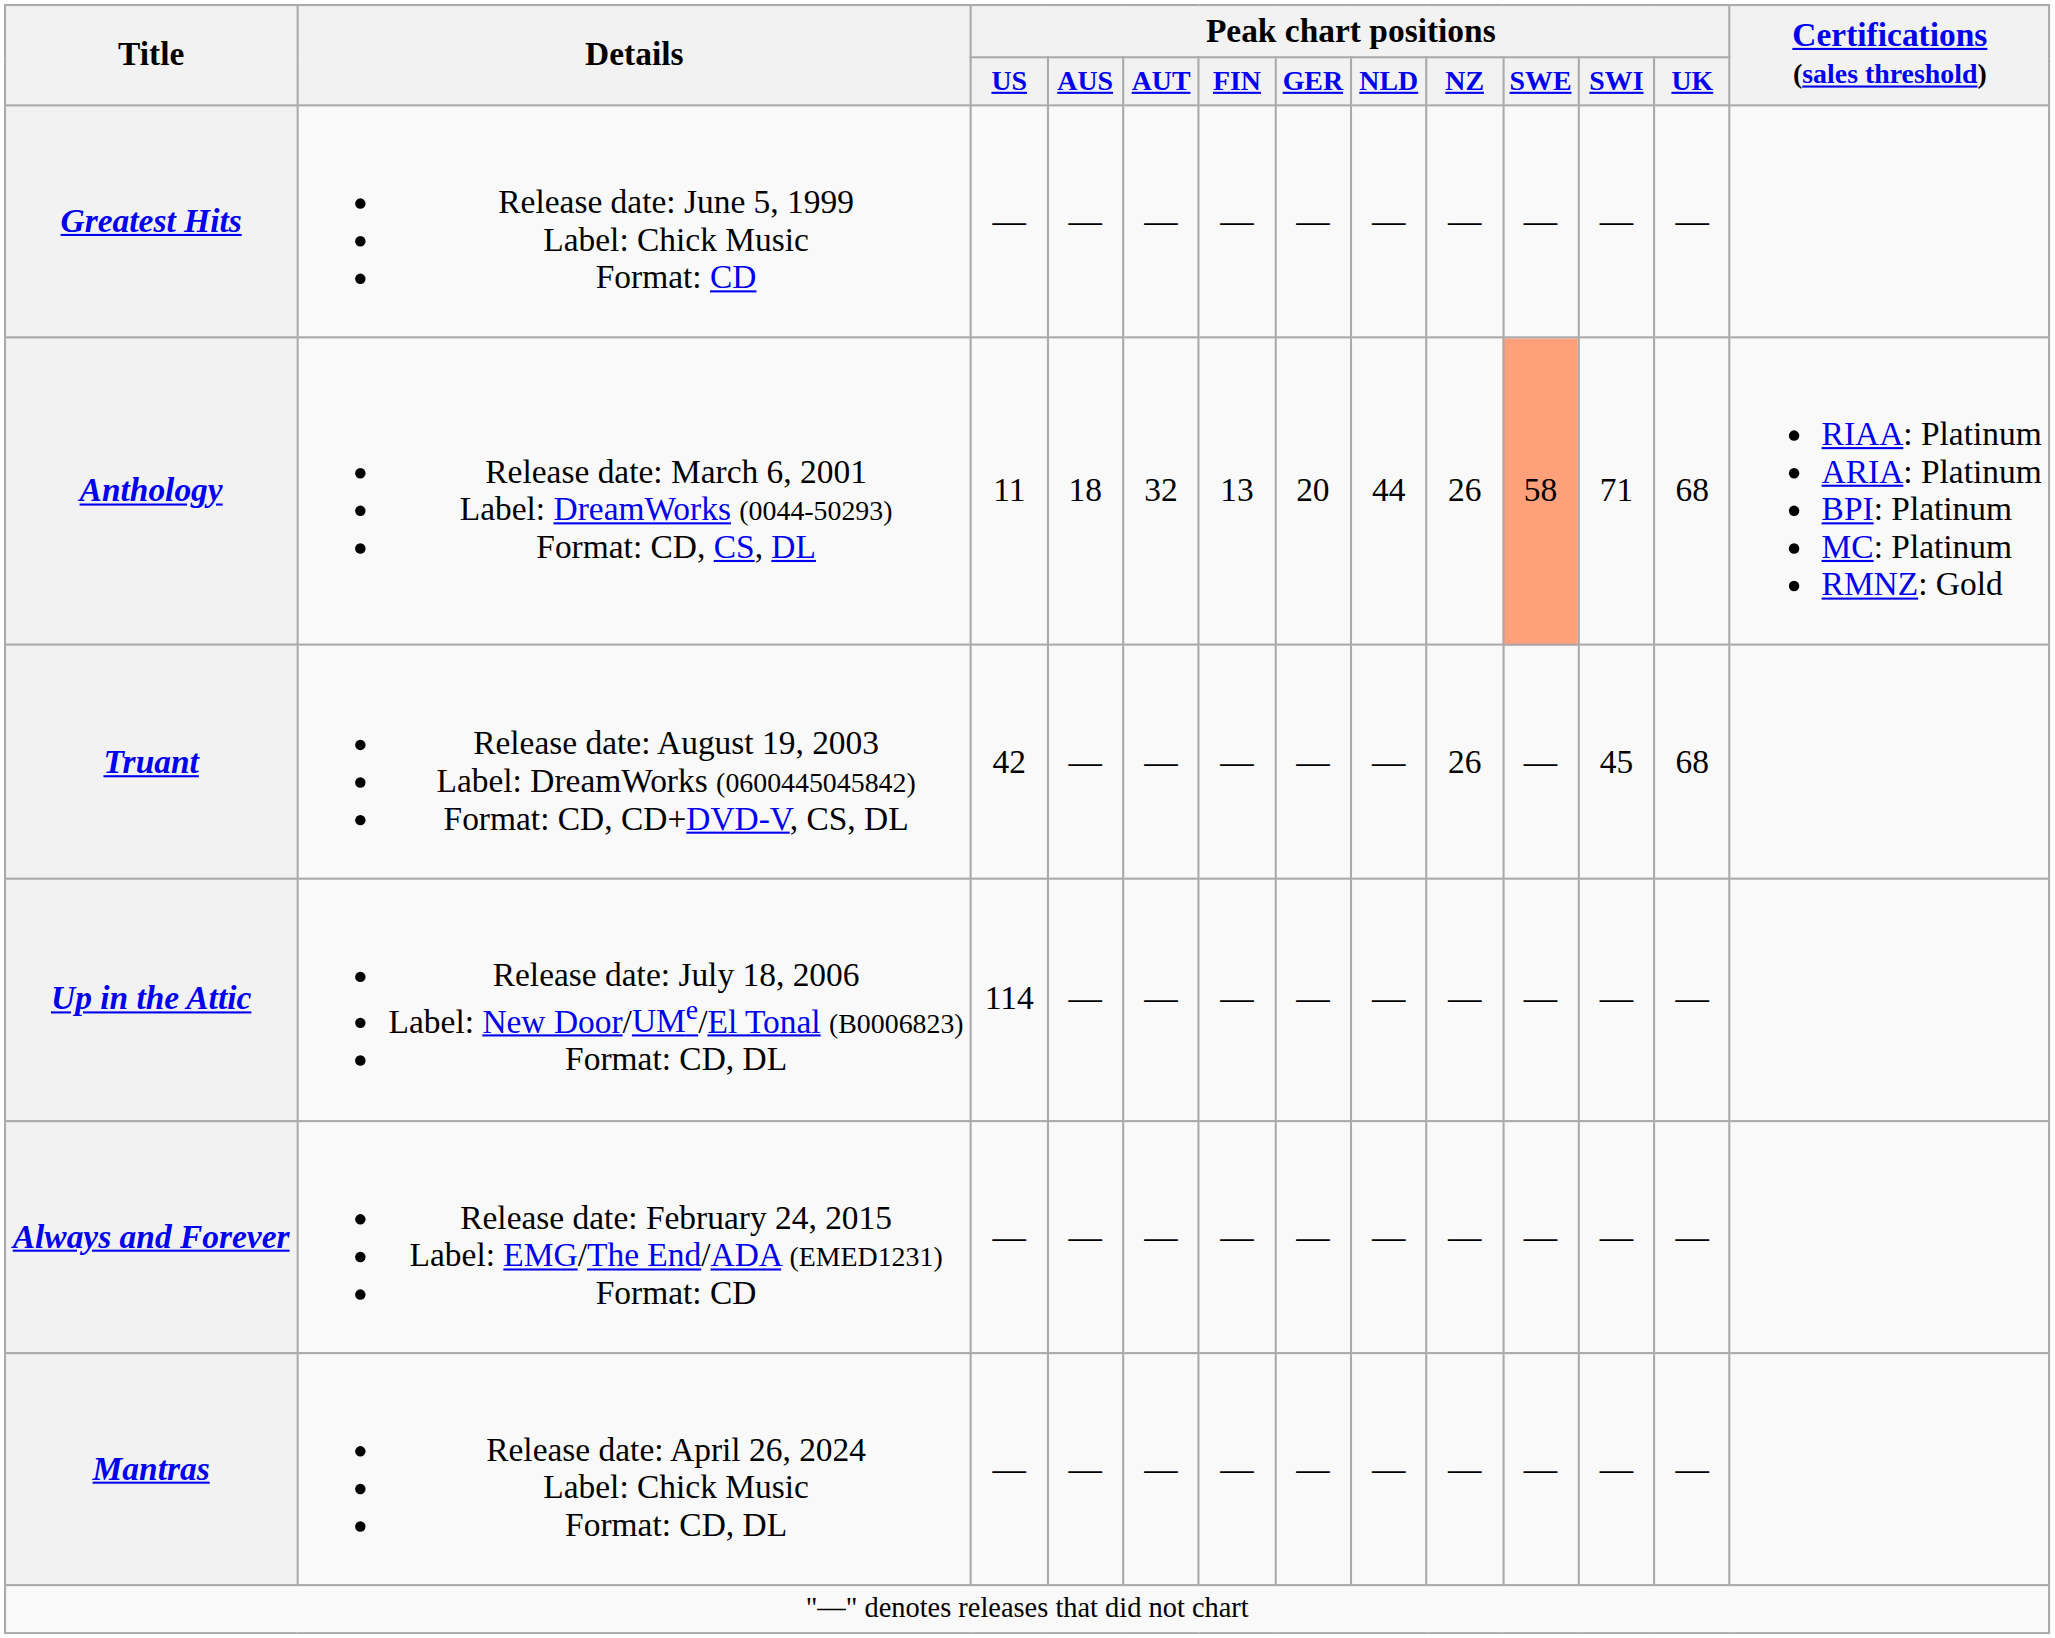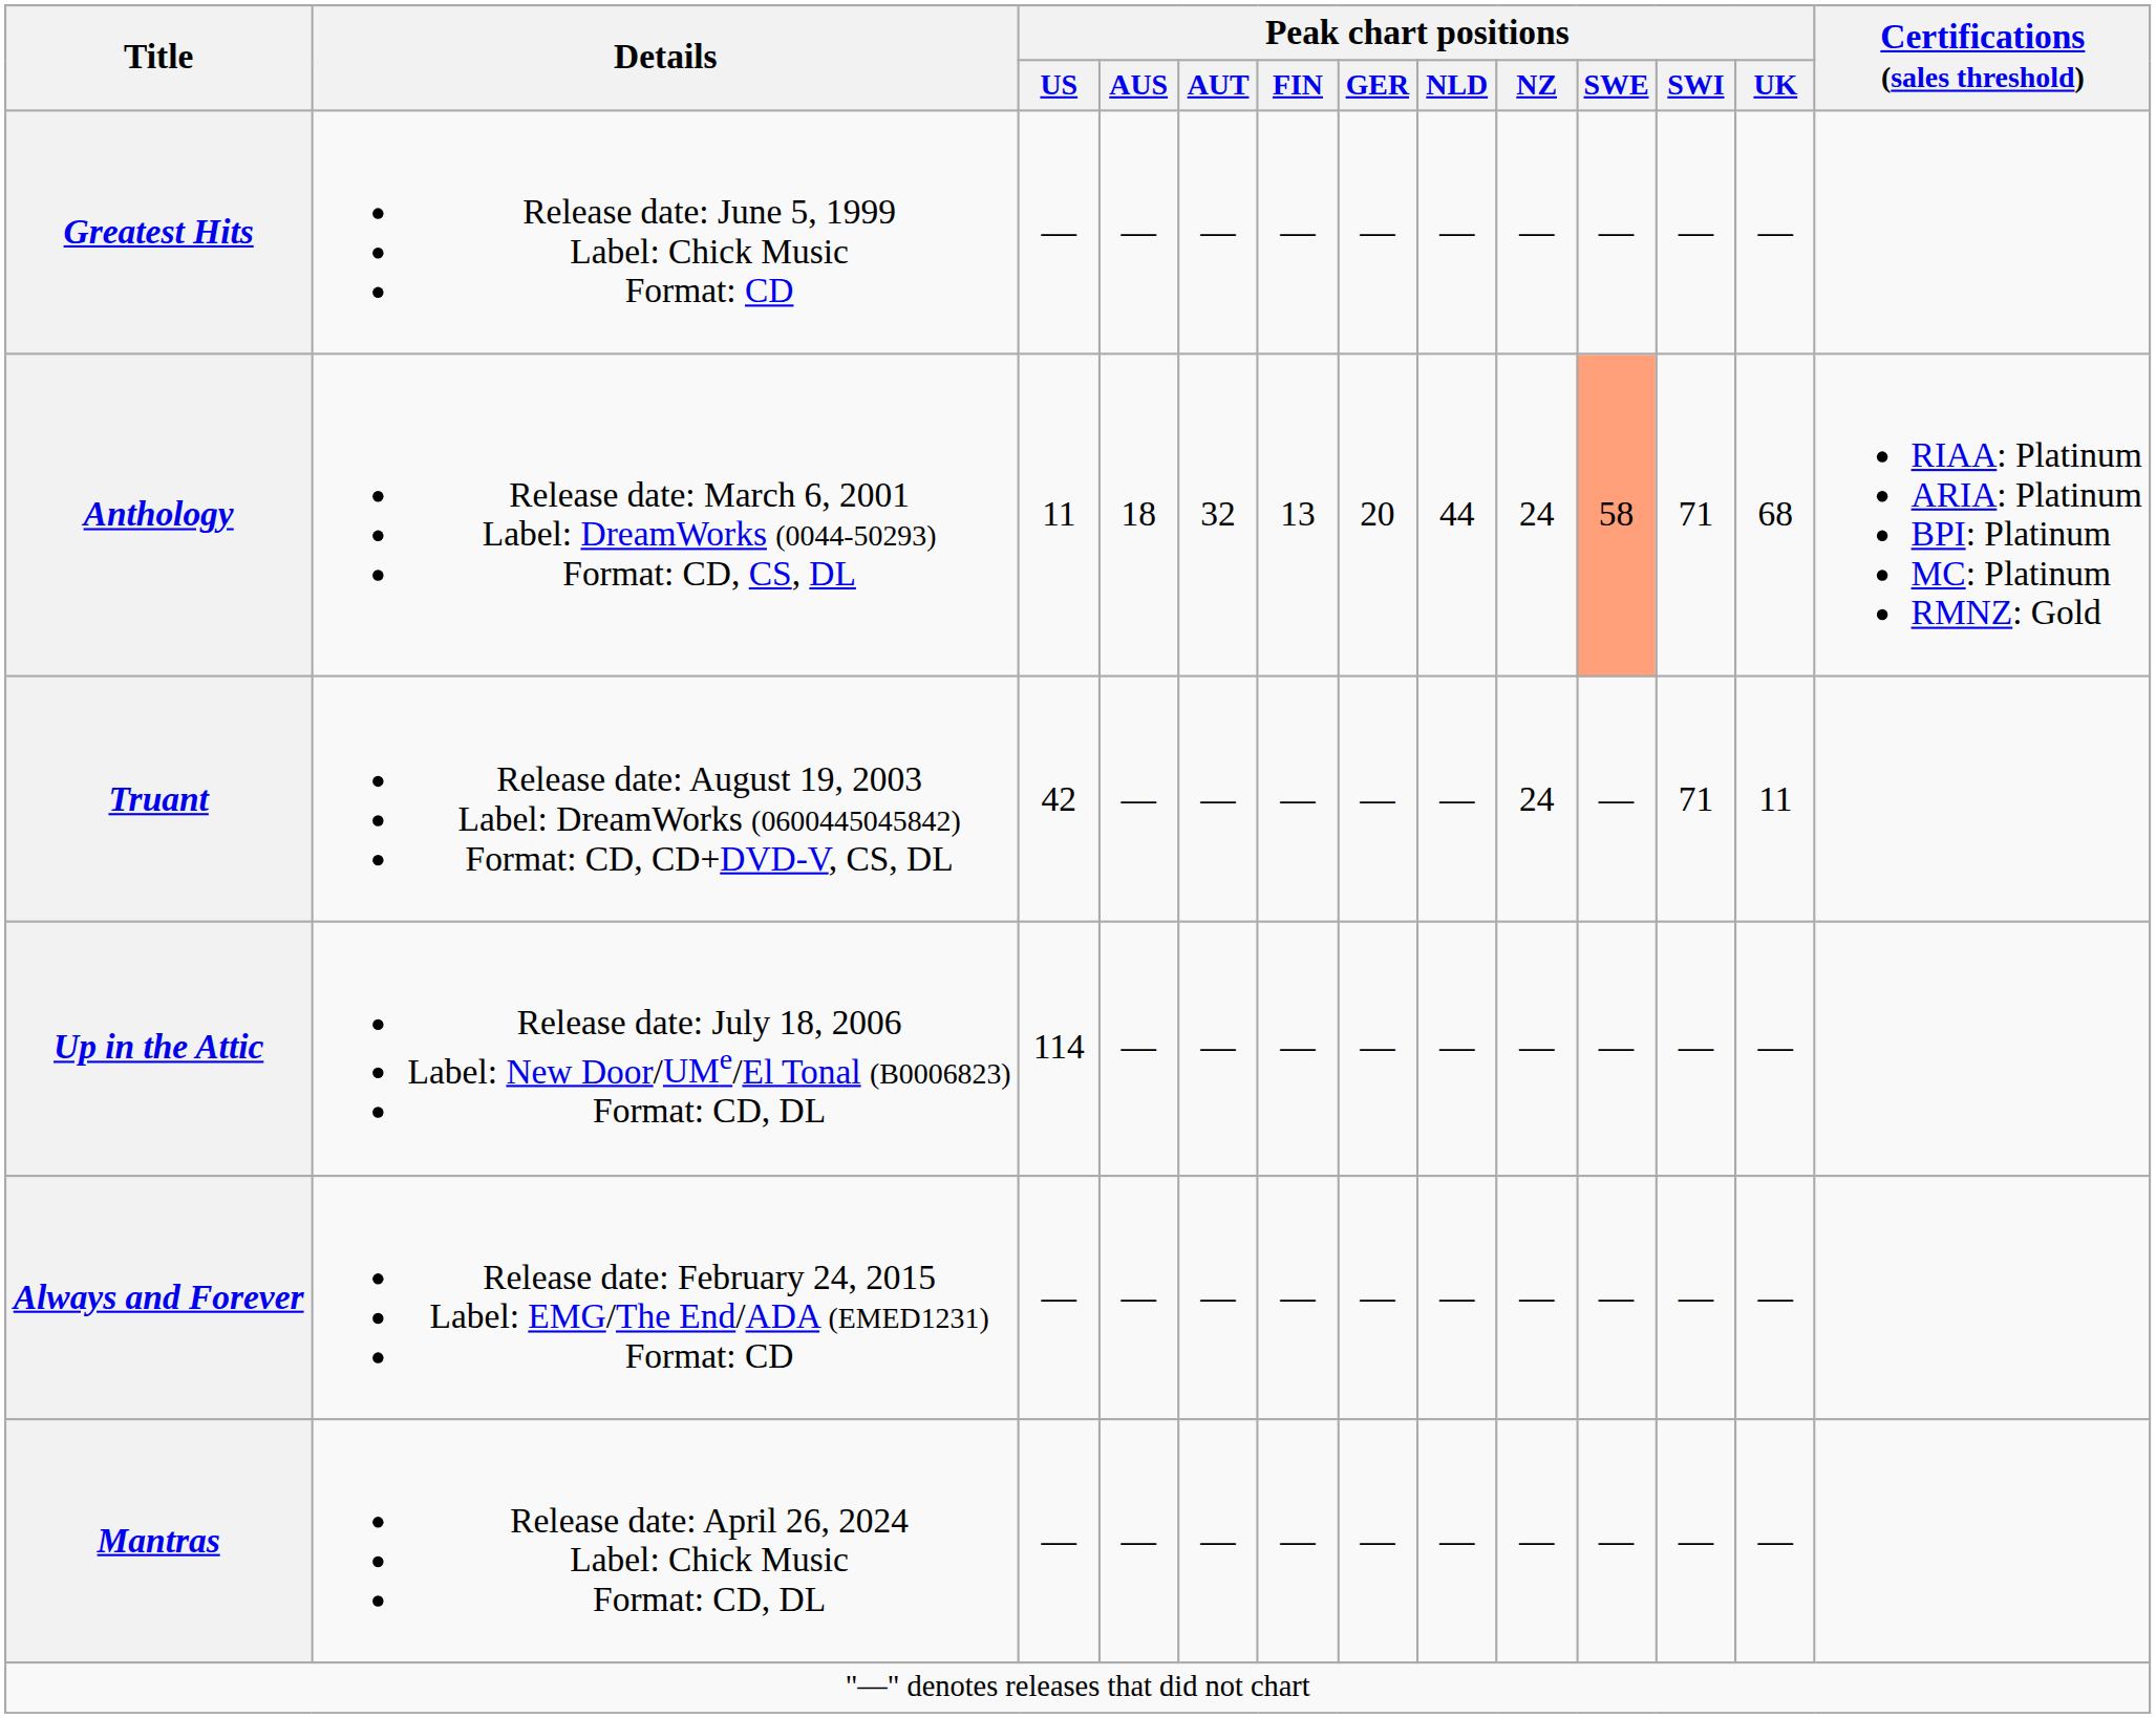Anthology | Peak chart positions / NZ: 26 -> 24
Truant | Peak chart positions / NZ: 26 -> 24
Truant | Peak chart positions / SWI: 45 -> 71
Truant | Peak chart positions / UK: 68 -> 11
